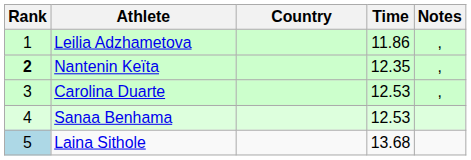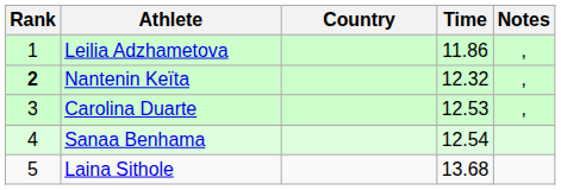Nantenin Keïta | Time: 12.35 -> 12.32
Sanaa Benhama | Time: 12.53 -> 12.54
Laina Sithole | Rank: lightblue background -> no background
